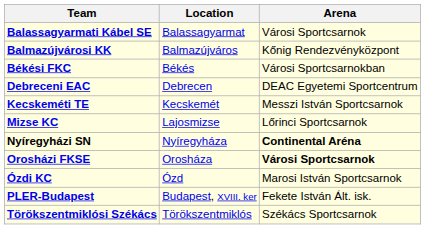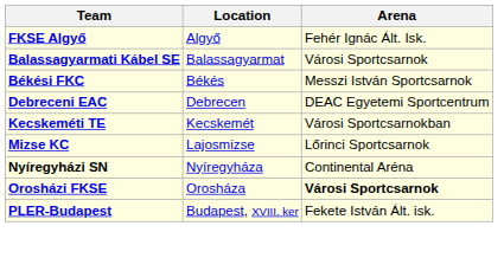+ row: FKSE Algyő | Algyő | Fehér Ignác Ált. Isk.
- row: Balmazújvárosi KK | Balmazújváros | Kőnig Rendezvényközpont
Békési FKC | Arena: Városi Sportcsarnokban -> Messzi István Sportcsarnok
Kecskeméti TE | Arena: Messzi István Sportcsarnok -> Városi Sportcsarnokban
Nyíregyházi SN | Arena: bold -> normal
- row: Ózdi KC | Ózd | Marosi István Sportcsarnok
- row: Törökszentmiklósi Székács | Törökszentmiklós | Székács Sportcsarnok
